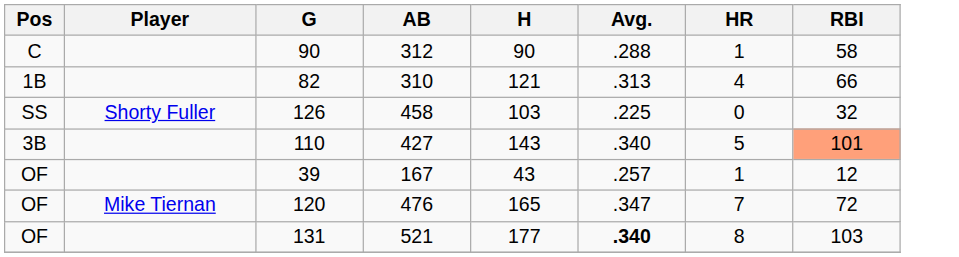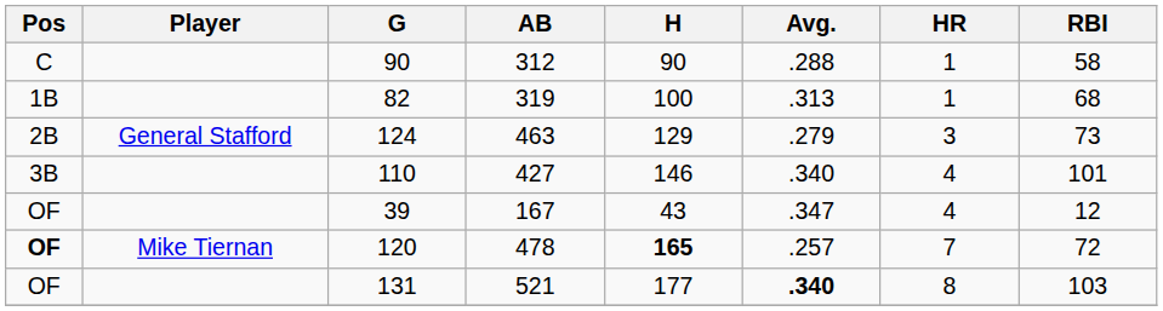82 | AB: 310 -> 319
82 | H: 121 -> 100
82 | HR: 4 -> 1
82 | RBI: 66 -> 68
+ row: 2B | General Stafford | 124 | 463 | 129 | .279 | 3 | 73
- row: SS | Shorty Fuller | 126 | 458 | 103 | .225 | 0 | 32
110 | H: 143 -> 146
110 | HR: 5 -> 4
110 | RBI: lightsalmon background -> no background
39 | Avg.: .257 -> .347
39 | HR: 1 -> 4
120 | Pos: normal -> bold
120 | AB: 476 -> 478
120 | H: normal -> bold
120 | Avg.: .347 -> .257
